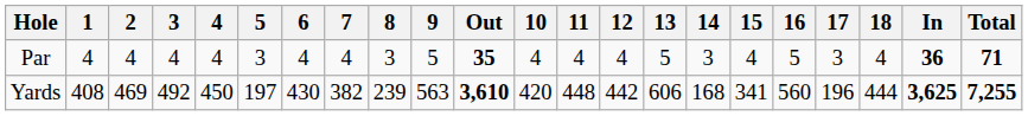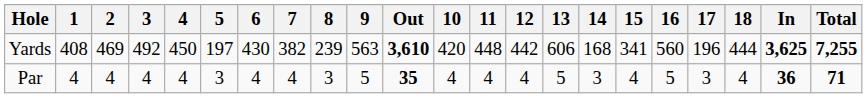rows swapped: Yards <-> Par
